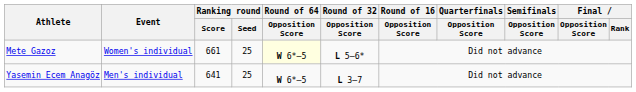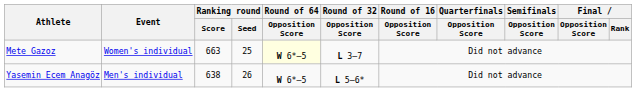Mete Gazoz | Ranking round / Score: 661 -> 663
Mete Gazoz | Round of 32 / Opposition Score: L 5–6* -> L 3–7
Yasemin Ecem Anagöz | Ranking round / Score: 641 -> 638
Yasemin Ecem Anagöz | Ranking round / Seed: 25 -> 26
Yasemin Ecem Anagöz | Round of 32 / Opposition Score: L 3–7 -> L 5–6*
